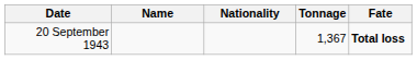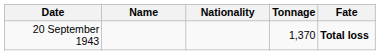20 September 1943 | Tonnage: 1,367 -> 1,370
